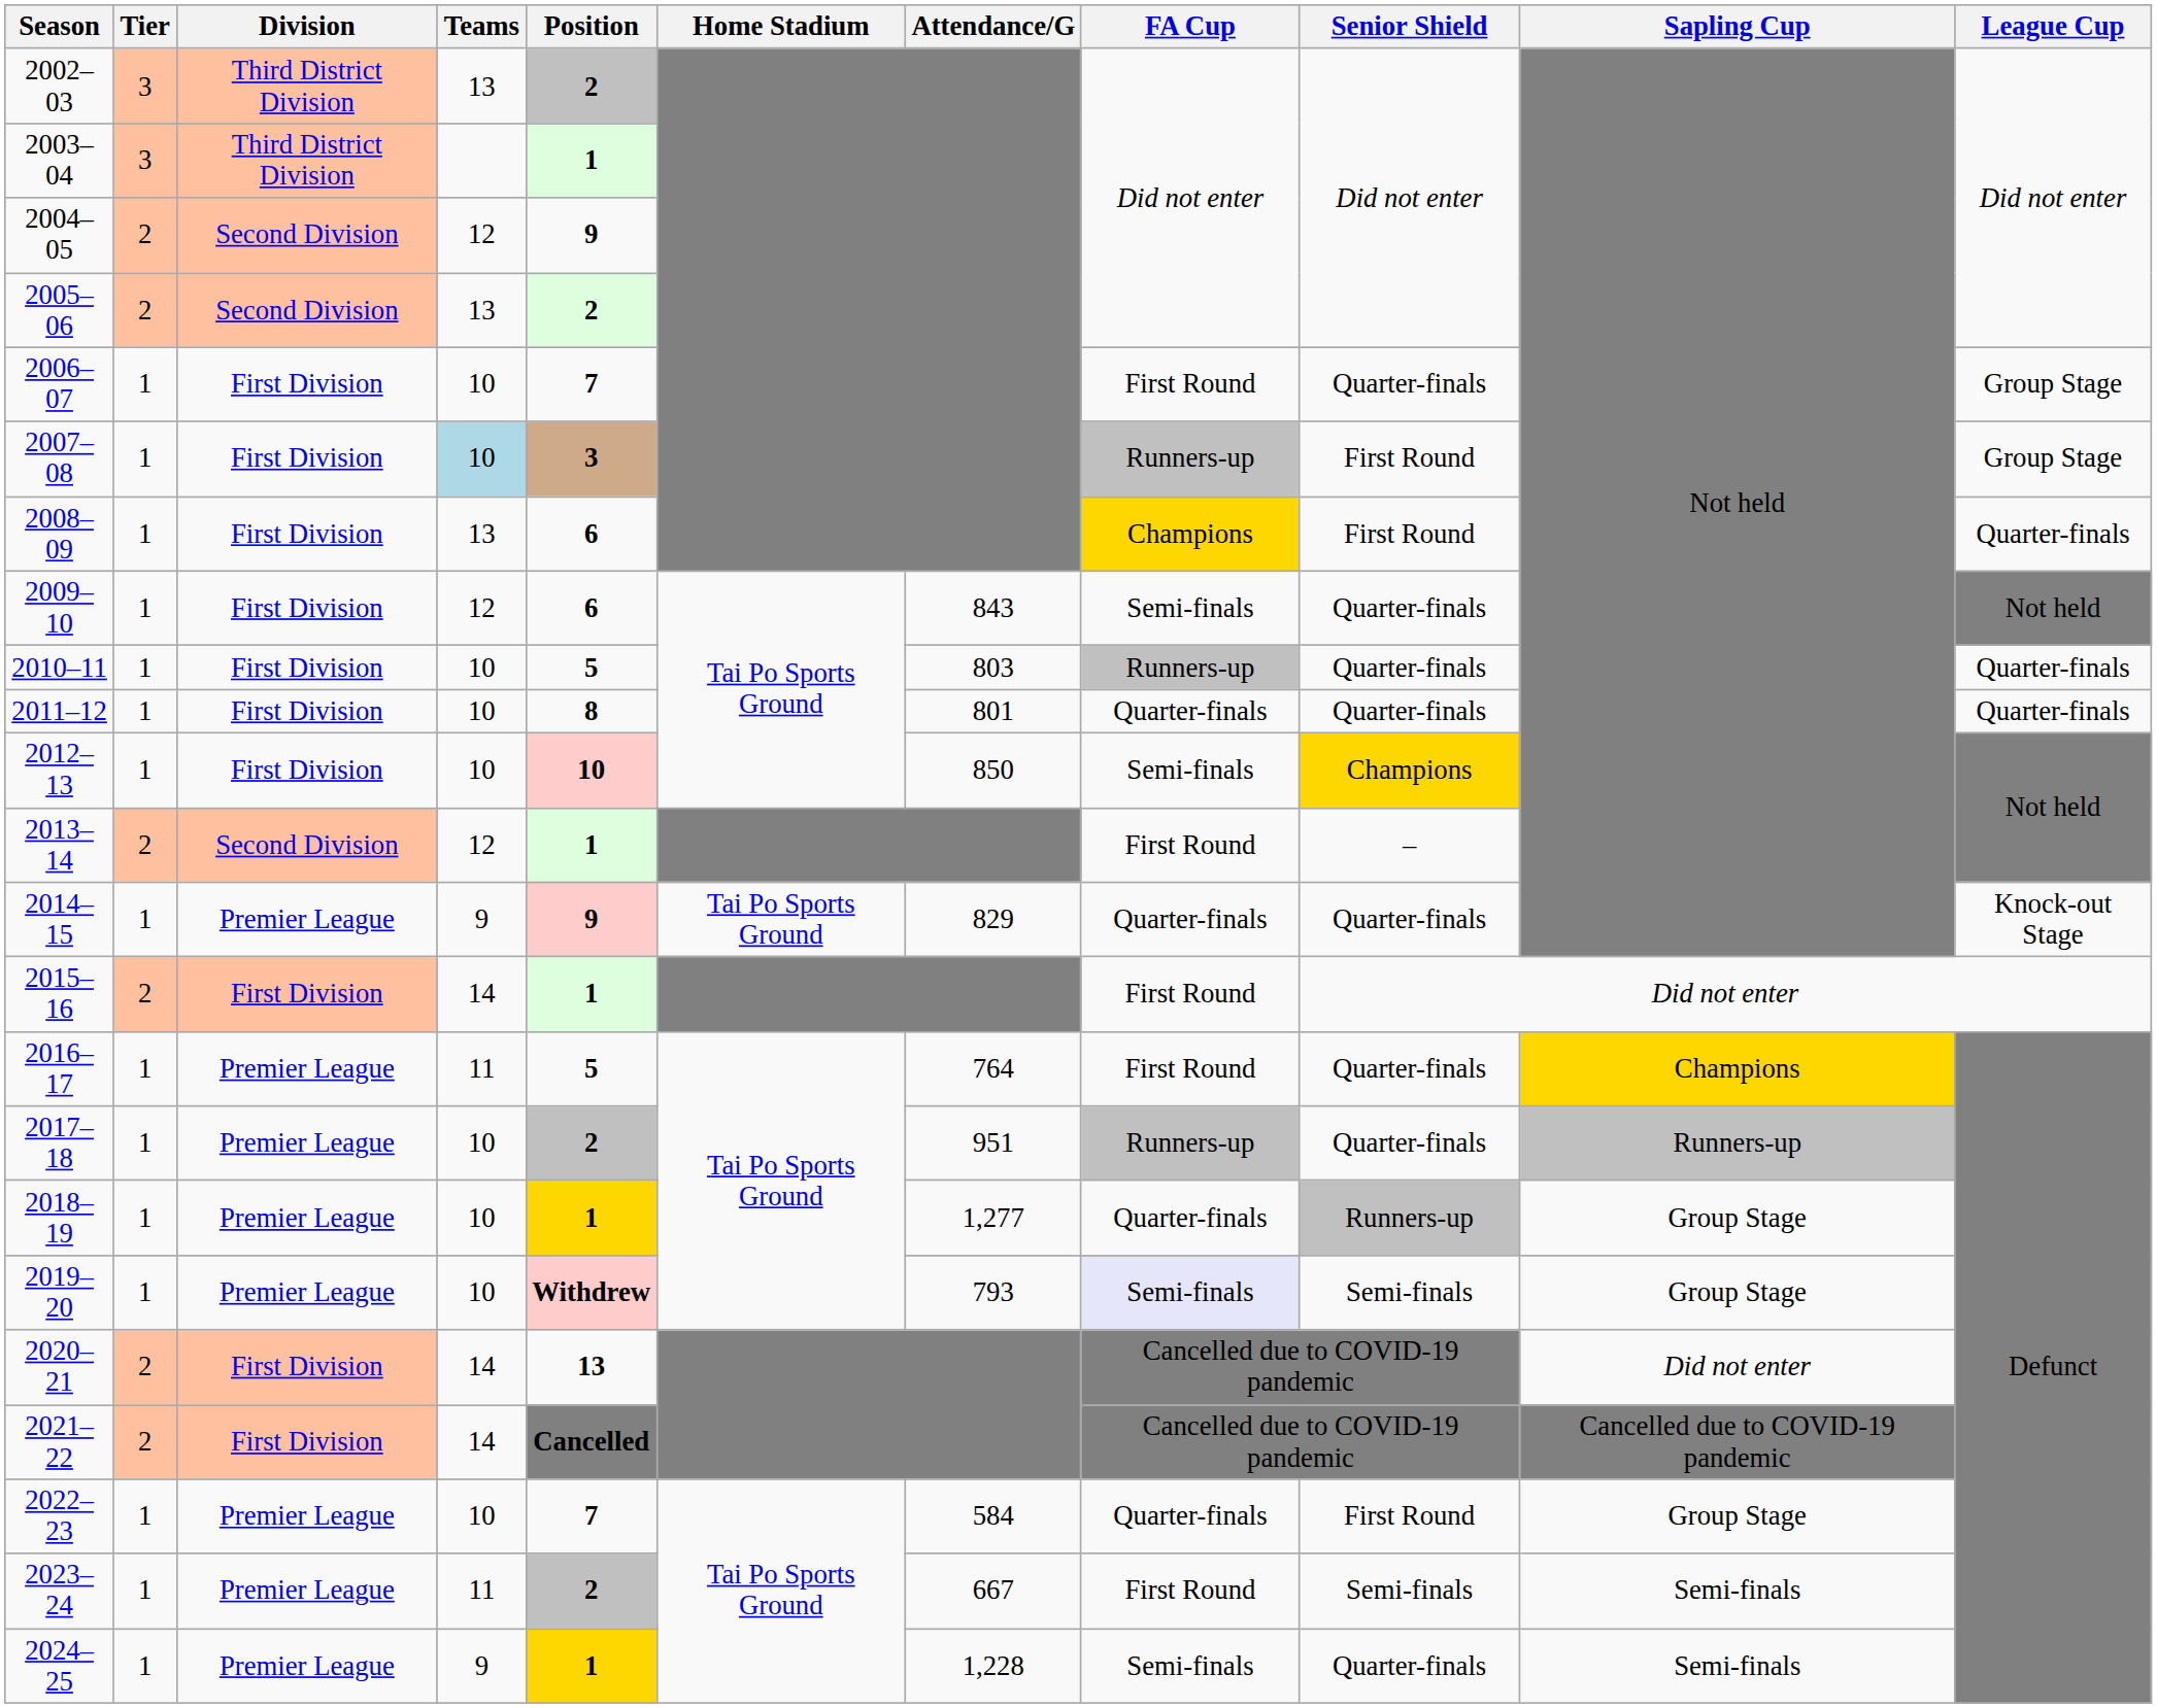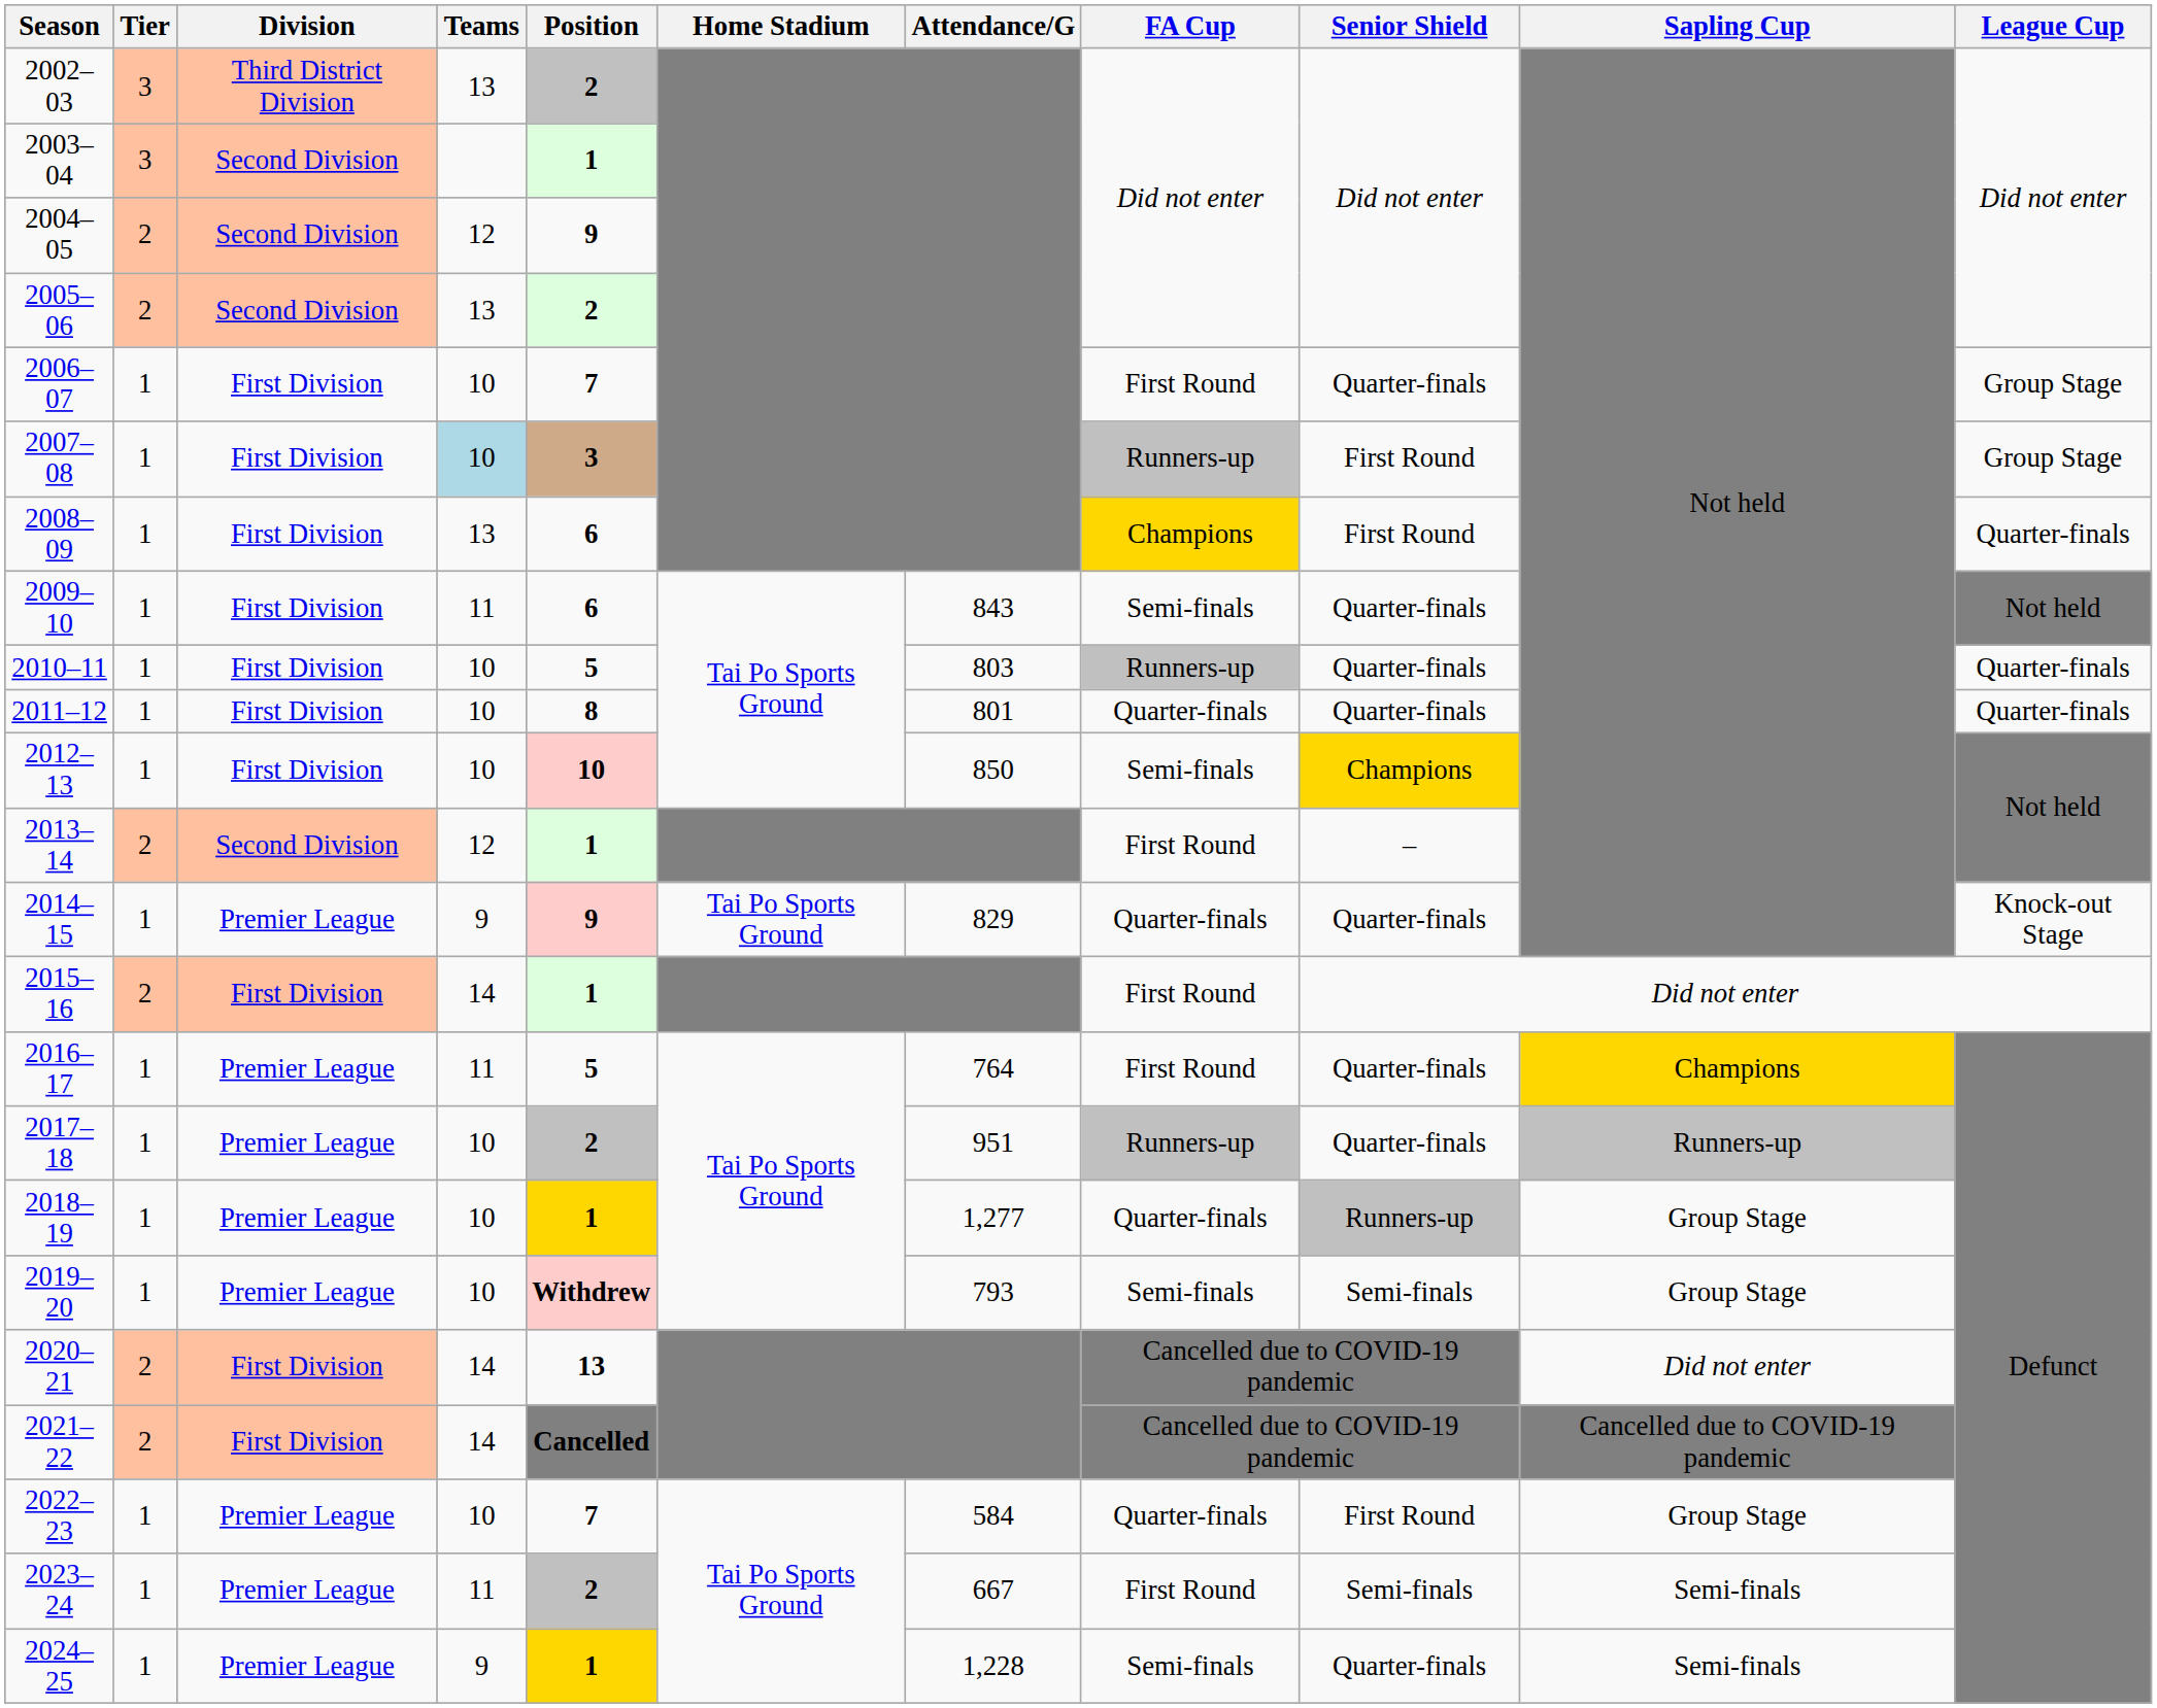2003–04 | Division: Third District Division -> Second Division
2009–10 | Teams: 12 -> 11
2019–20 | FA Cup: lavender background -> no background
